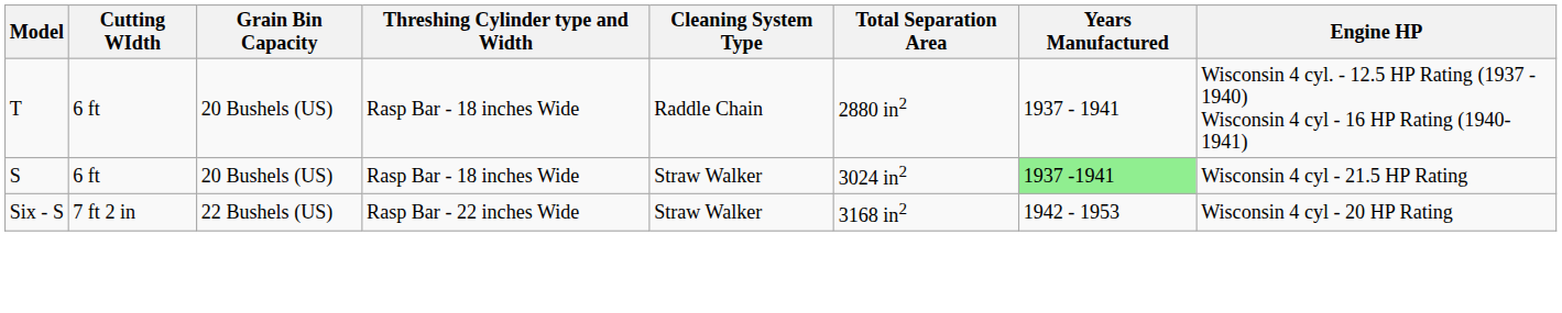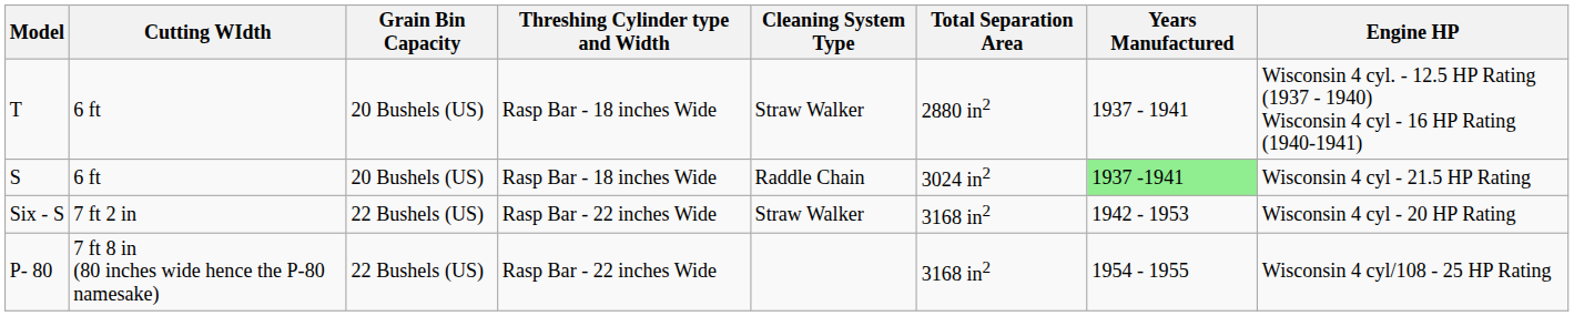T | Cleaning System Type: Raddle Chain -> Straw Walker
S | Cleaning System Type: Straw Walker -> Raddle Chain
+ row: P- 80 | 7 ft 8 in (80 inches wide hence the P-80 namesake) | 22 Bushels (US) | Rasp Bar - 22 inches Wide | 3168 in2 | 1954 - 1955 | Wisconsin 4 cyl/108 - 25 HP Rating
